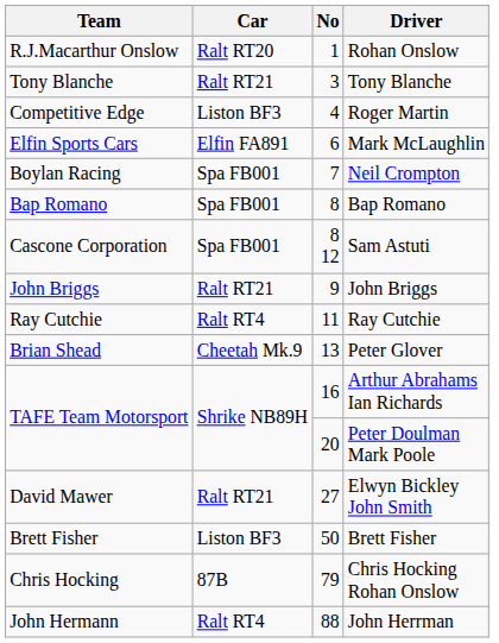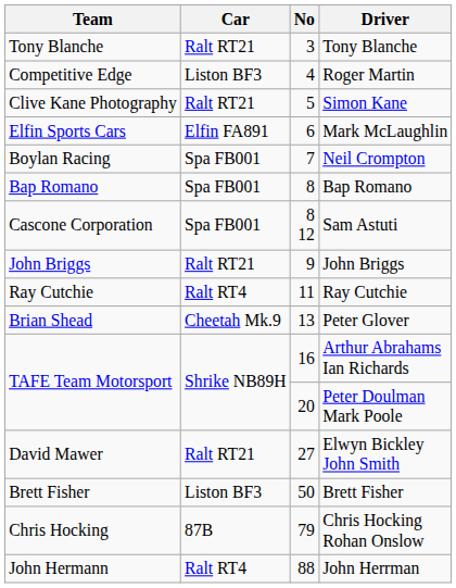- row: R.J.Macarthur Onslow | Ralt RT20 | 1 | Rohan Onslow
+ row: Clive Kane Photography | Ralt RT21 | 5 | Simon Kane
